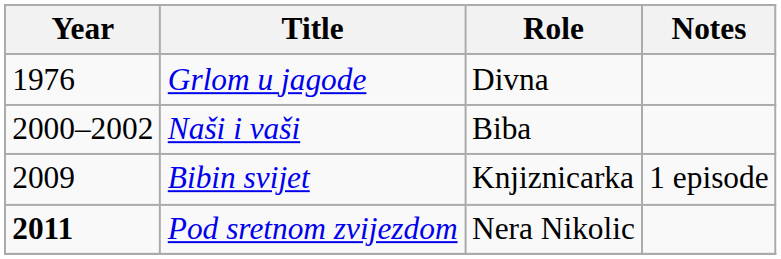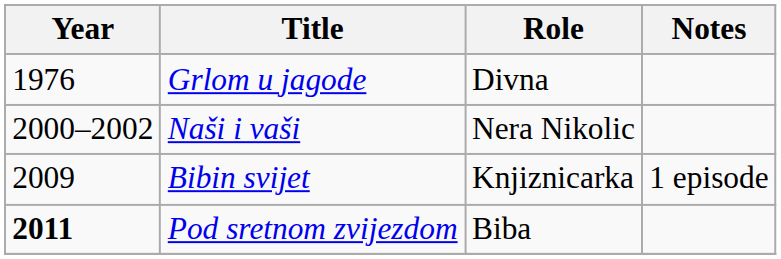Naši i vaši | Role: Biba -> Nera Nikolic
Pod sretnom zvijezdom | Role: Nera Nikolic -> Biba
